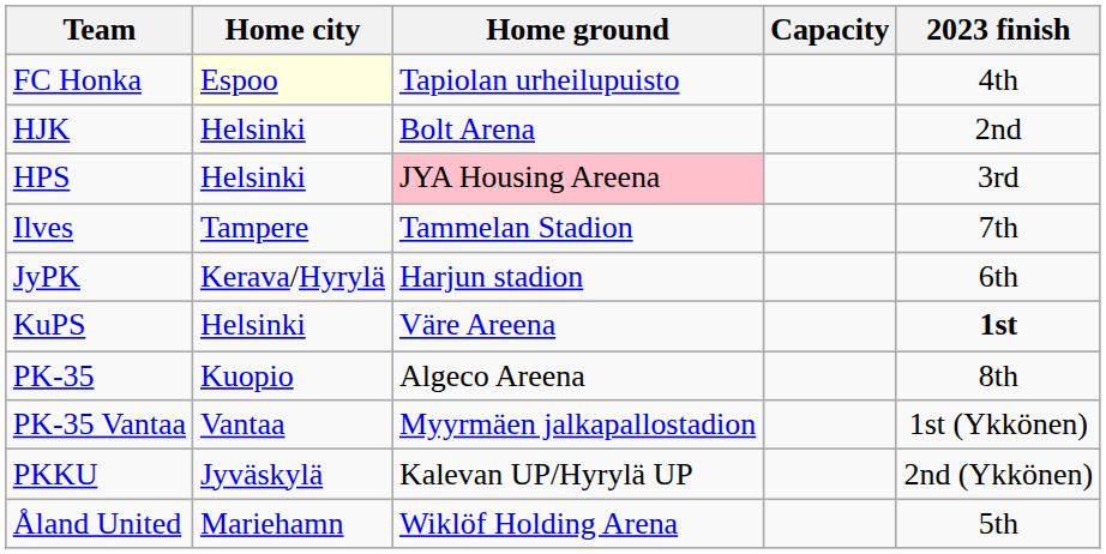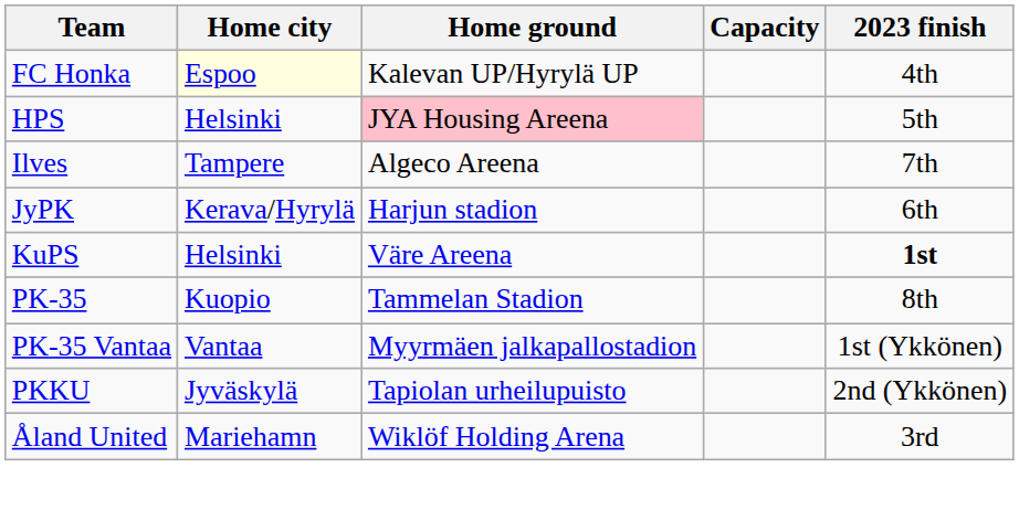FC Honka | Home ground: Tapiolan urheilupuisto -> Kalevan UP/Hyrylä UP
- row: HJK | Helsinki | Bolt Arena | 2nd
HPS | 2023 finish: 3rd -> 5th
Ilves | Home ground: Tammelan Stadion -> Algeco Areena
PK-35 | Home ground: Algeco Areena -> Tammelan Stadion
PKKU | Home ground: Kalevan UP/Hyrylä UP -> Tapiolan urheilupuisto
Åland United | 2023 finish: 5th -> 3rd
